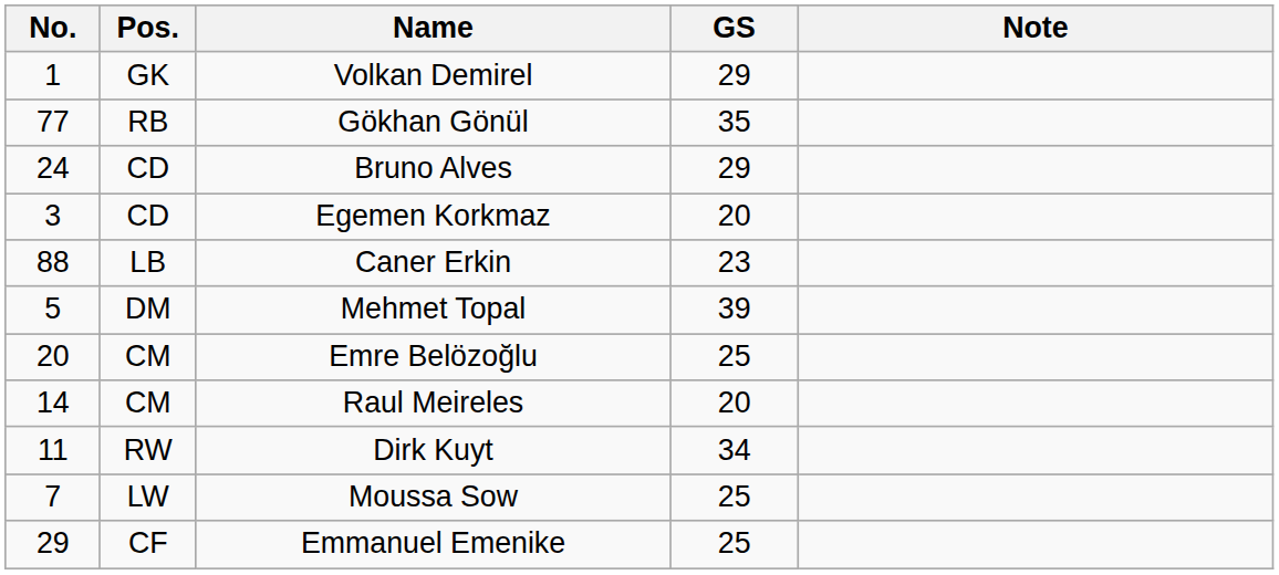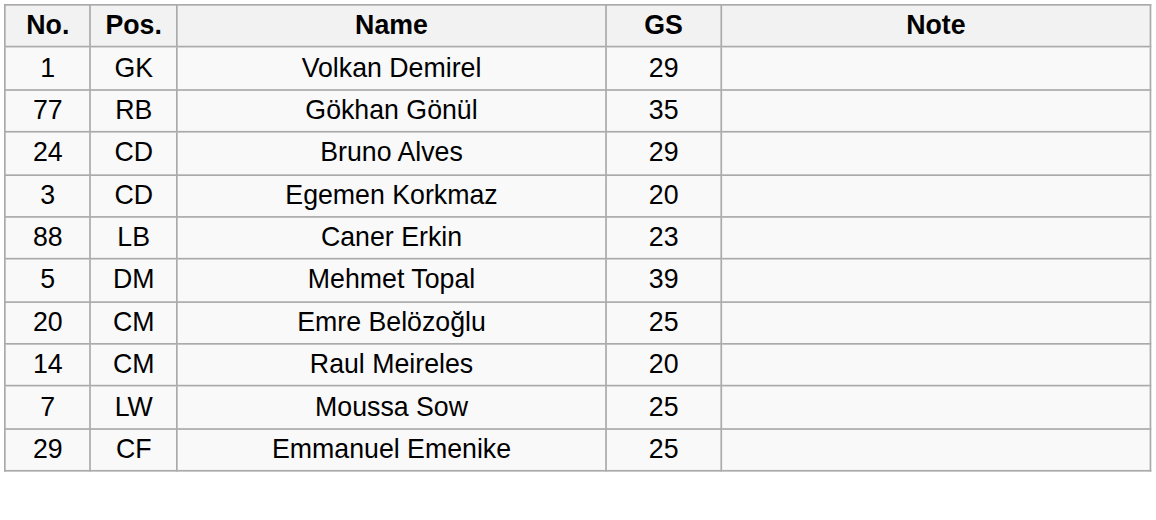- row: 11 | RW | Dirk Kuyt | 34
